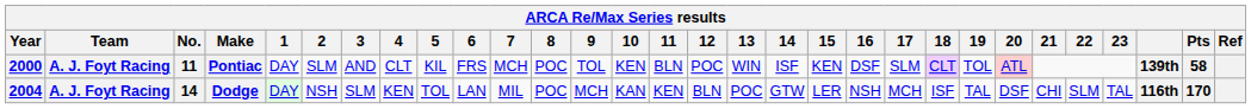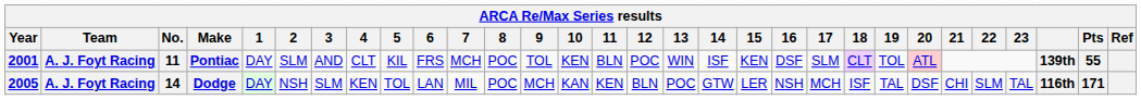Pontiac | Year: 2000 -> 2001
Pontiac | Pts: 58 -> 55
Dodge | Year: 2004 -> 2005
Dodge | Pts: 170 -> 171
